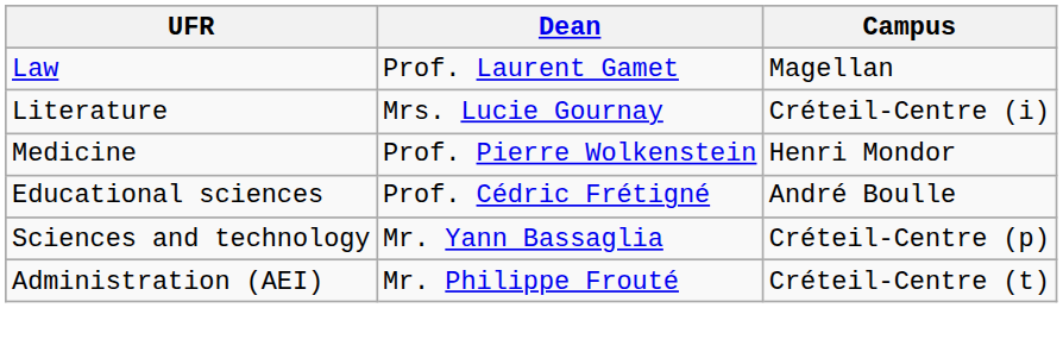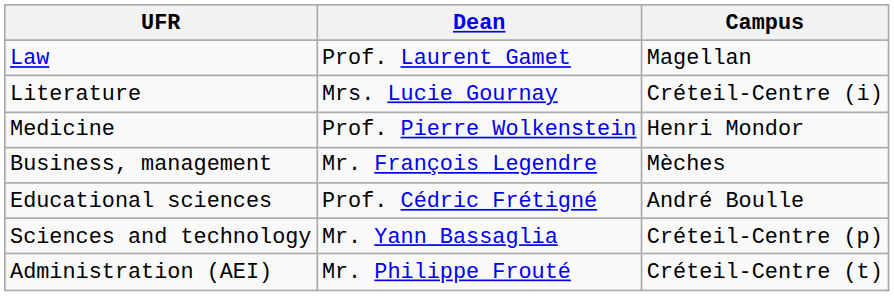+ row: Business, management | Mr. François Legendre | Mèches
